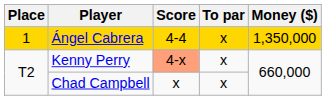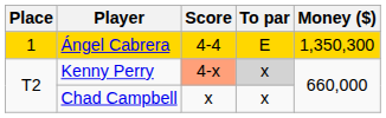Ángel Cabrera | To par: x -> E
Ángel Cabrera | Money ($): 1,350,000 -> 1,350,300
Kenny Perry | To par: no background -> lightgrey background
